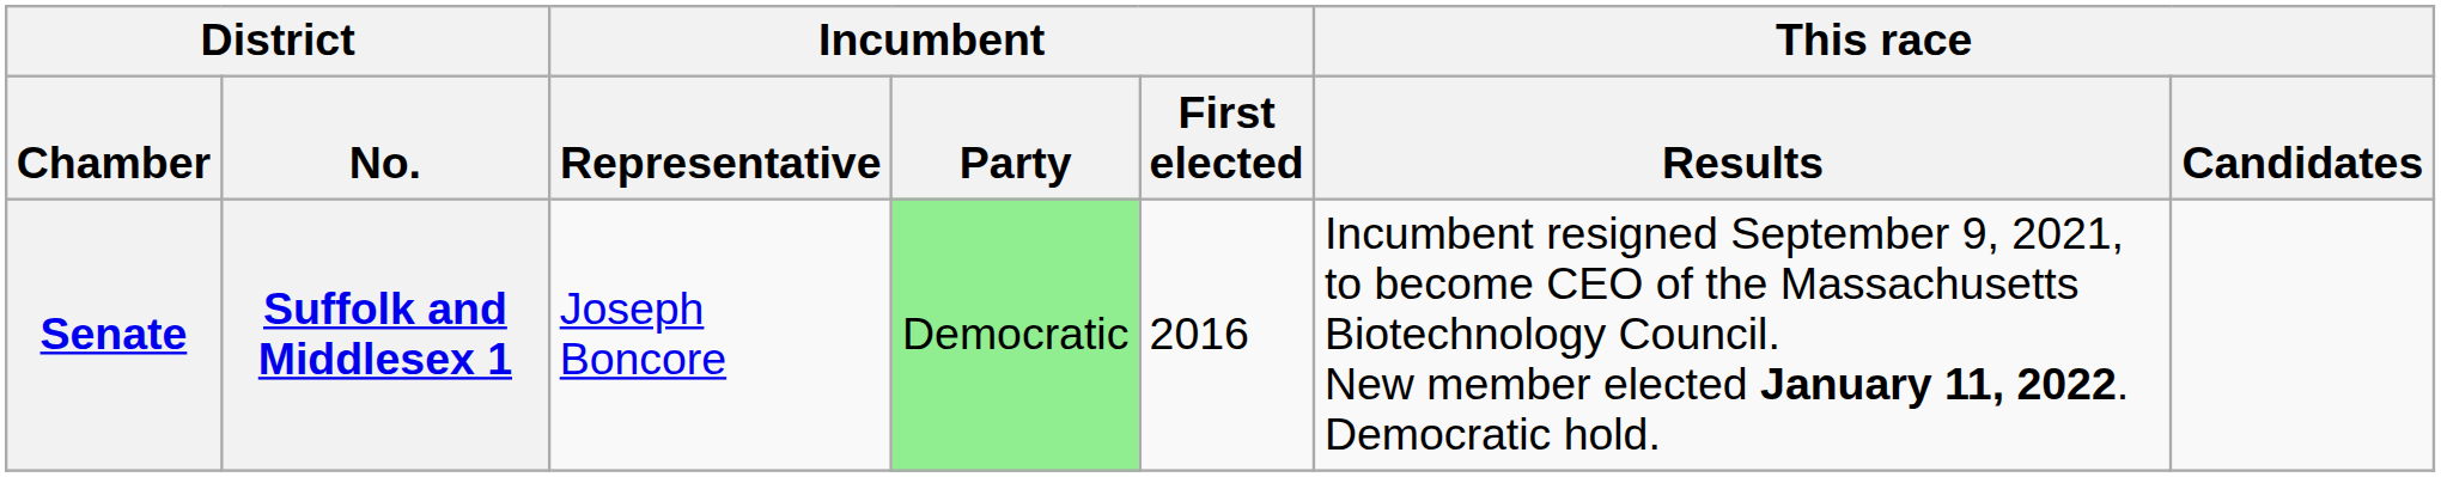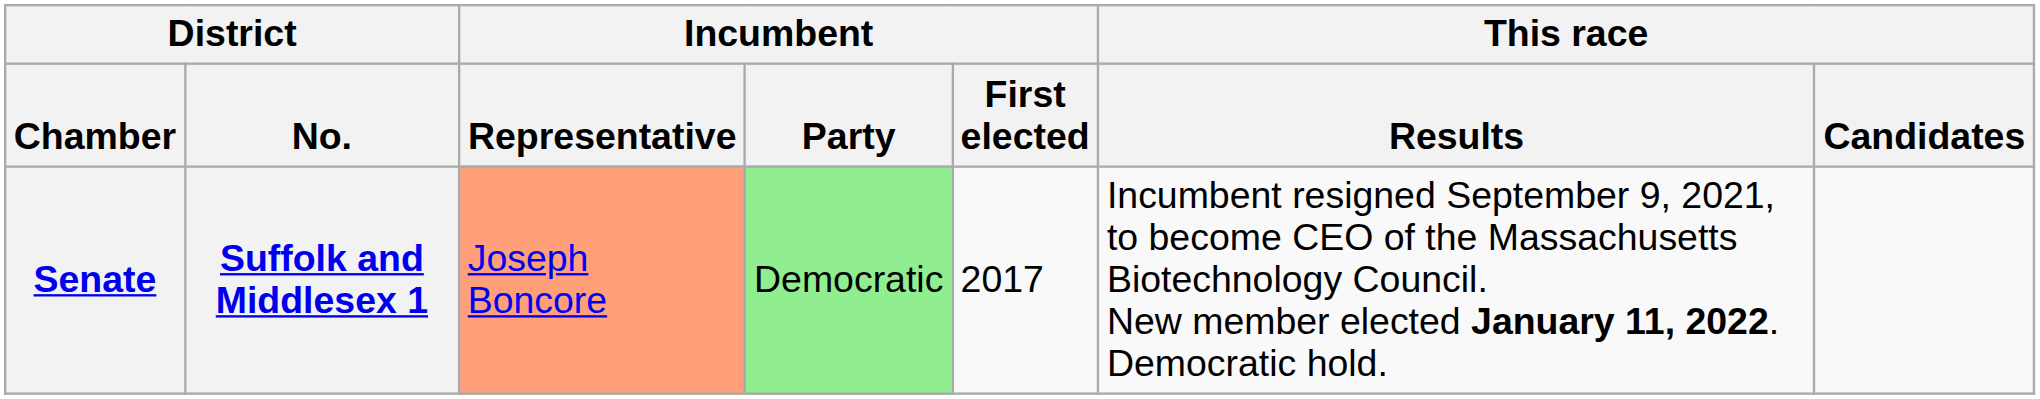Senate | Incumbent / Representative: no background -> lightsalmon background
Senate | Incumbent / First elected: 2016 -> 2017
